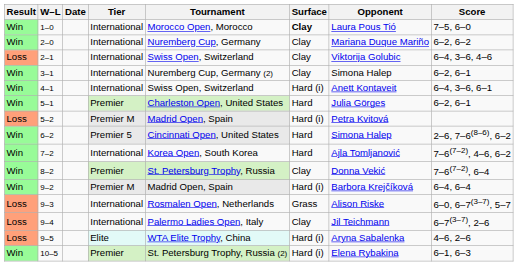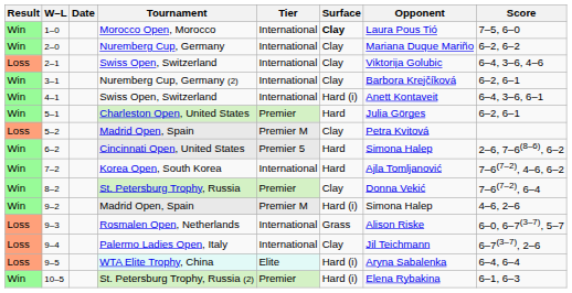columns swapped: Tournament <-> Tier
3–1 | Opponent: Simona Halep -> Barbora Krejčíková
5–2 | Surface: Hard (i) -> Clay
9–2 | Opponent: Barbora Krejčíková -> Simona Halep
9–2 | Score: 6–4, 6–4 -> 4–6, 2–6
9–5 | Score: 4–6, 2–6 -> 6–4, 6–4
